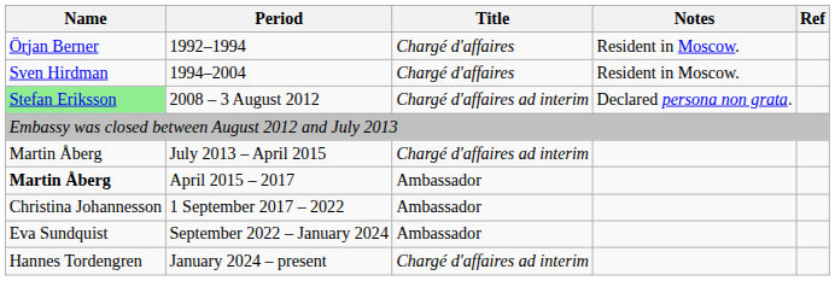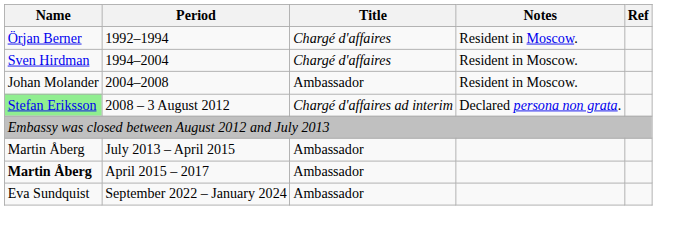+ row: Johan Molander | 2004–2008 | Ambassador | Resident in Moscow.
July 2013 – April 2015 | Title: Chargé d'affaires ad interim -> Ambassador
- row: Christina Johannesson | 1 September 2017 – 2022 | Ambassador
- row: Hannes Tordengren | January 2024 – present | Chargé d'affaires ad interim
